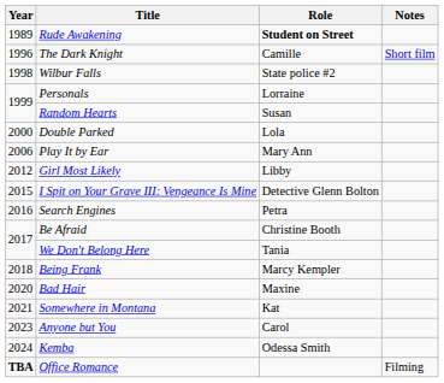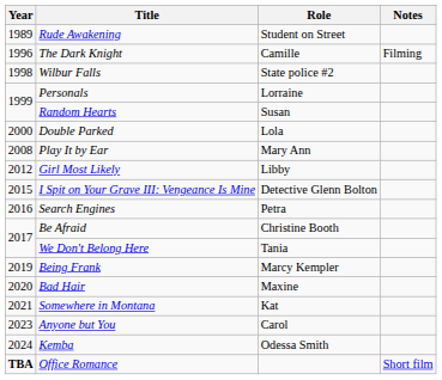Rude Awakening | Role: bold -> normal
The Dark Knight | Notes: Short film -> Filming
Play It by Ear | Year: 2006 -> 2008
Being Frank | Year: 2018 -> 2019
Office Romance | Notes: Filming -> Short film
